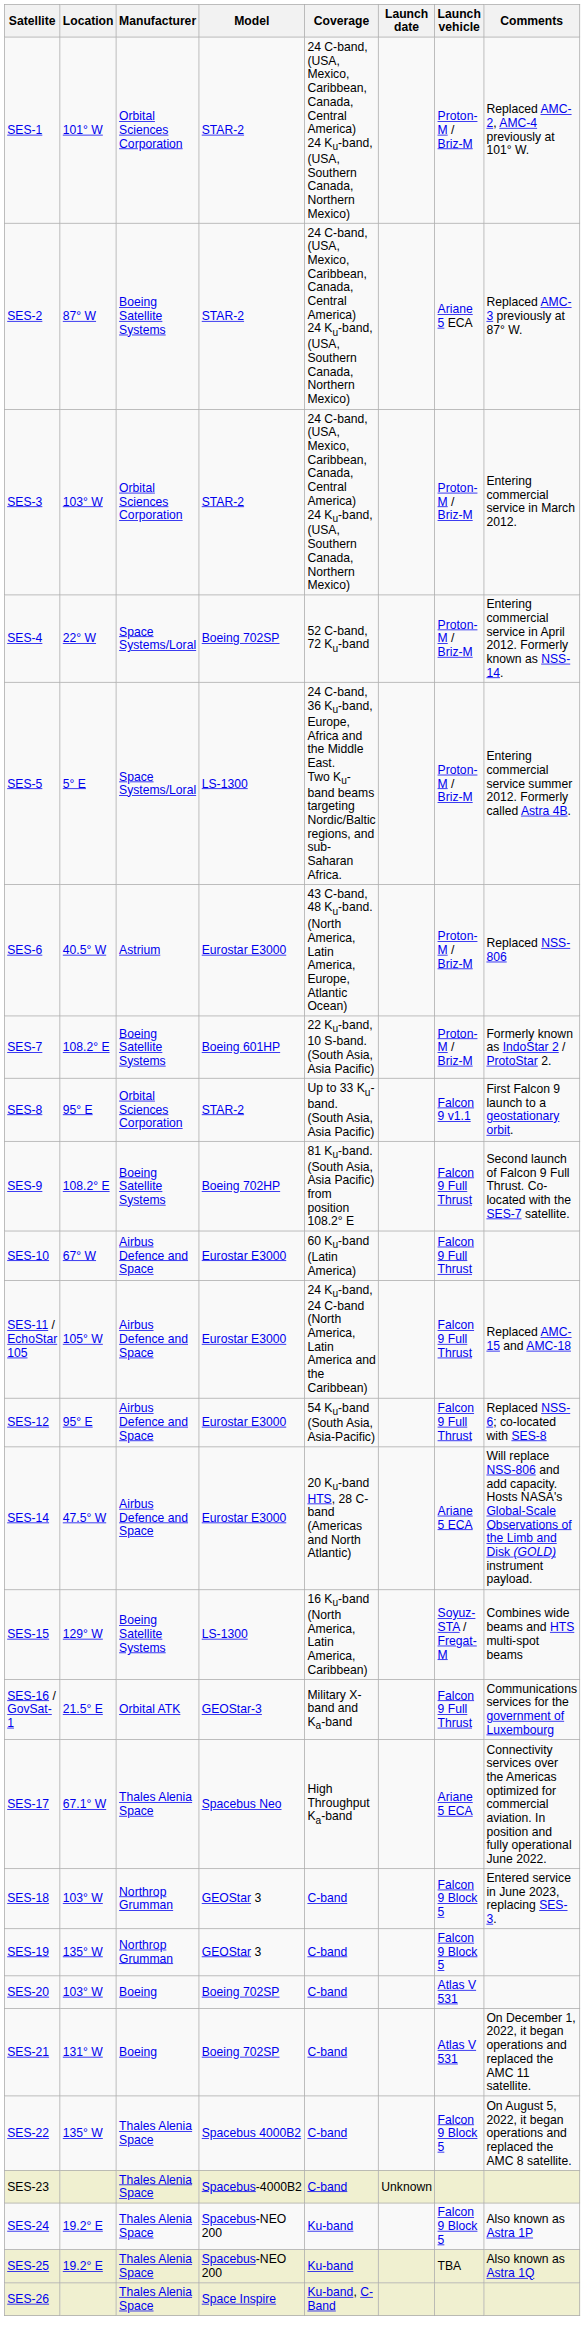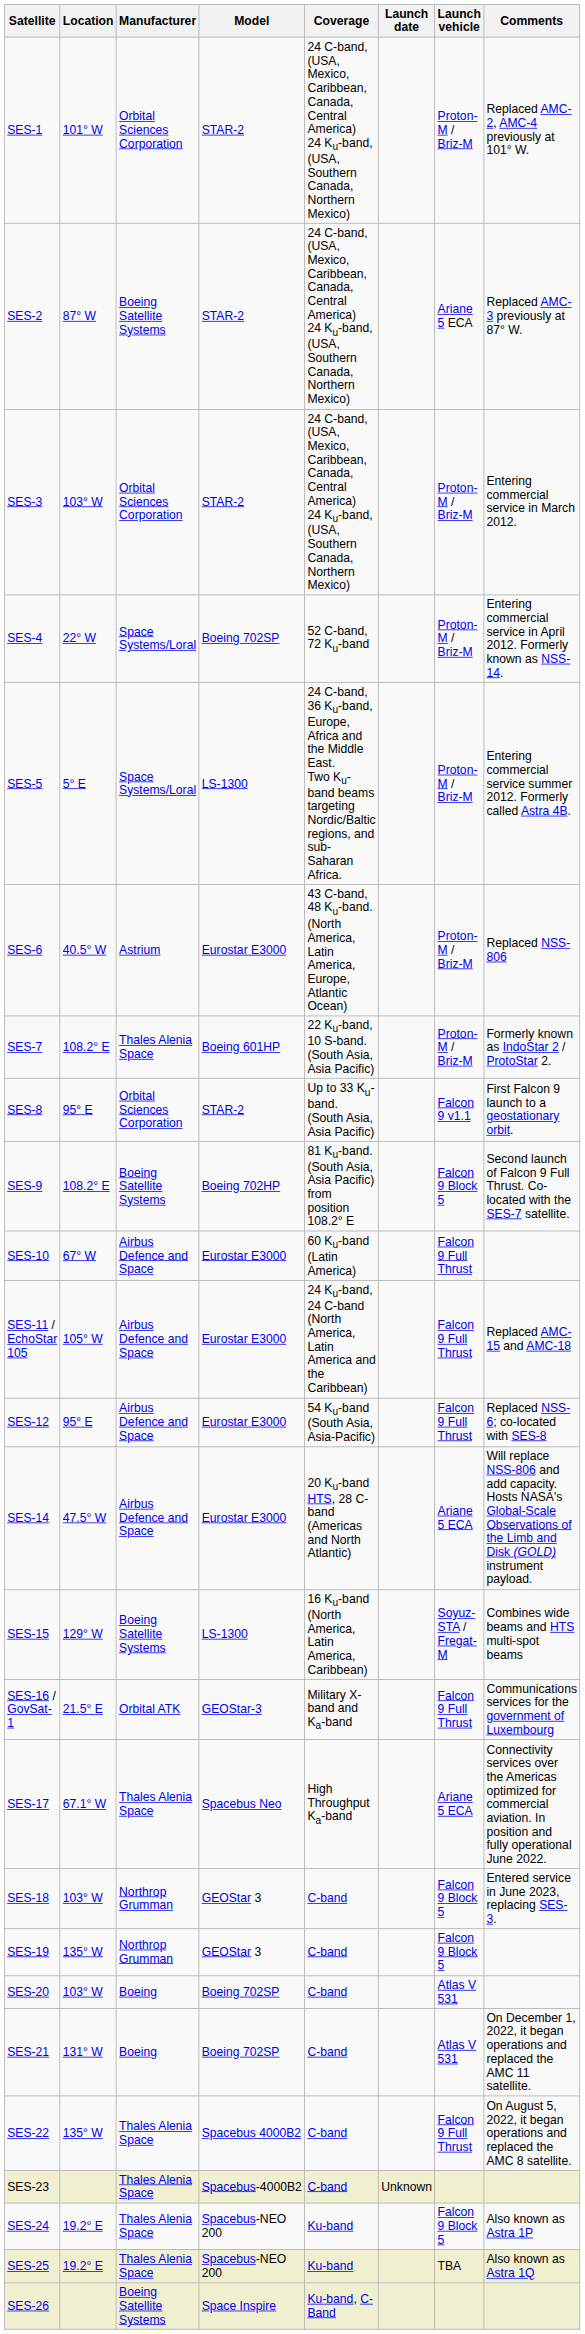SES-7 | Manufacturer: Boeing Satellite Systems -> Thales Alenia Space
SES-9 | Launch vehicle: Falcon 9 Full Thrust -> Falcon 9 Block 5
SES-22 | Launch vehicle: Falcon 9 Block 5 -> Falcon 9 Full Thrust
SES-26 | Manufacturer: Thales Alenia Space -> Boeing Satellite Systems
